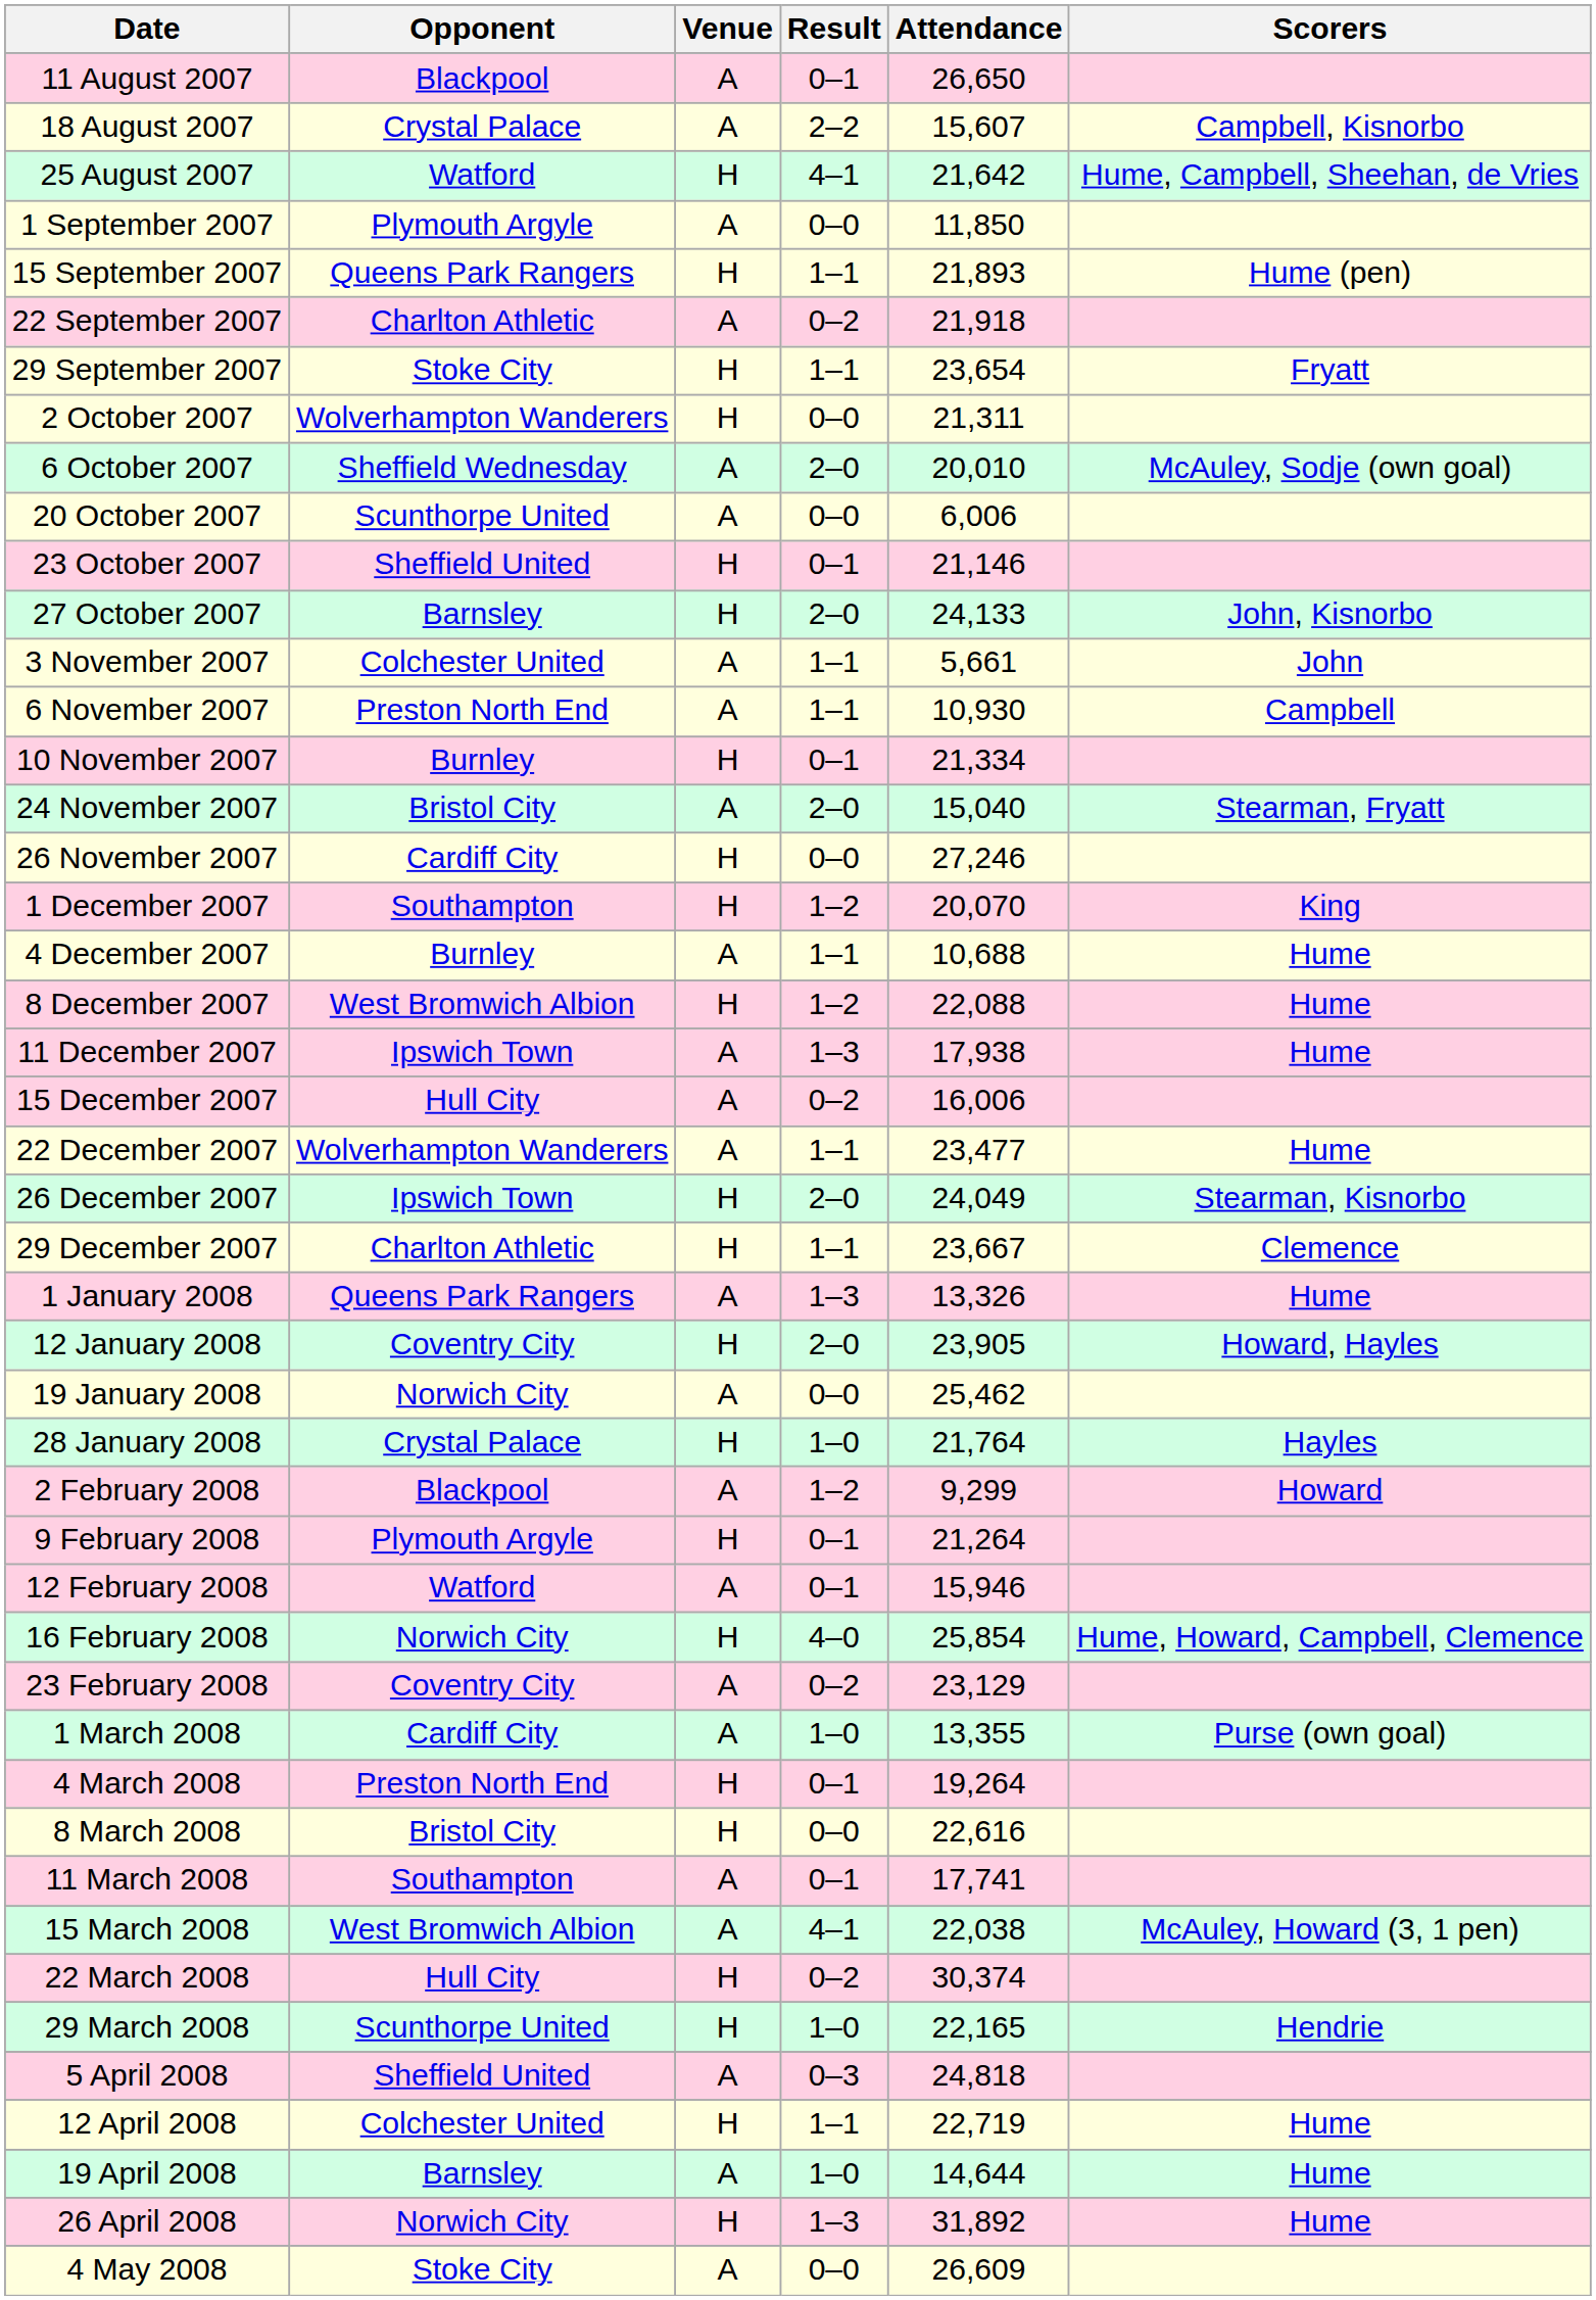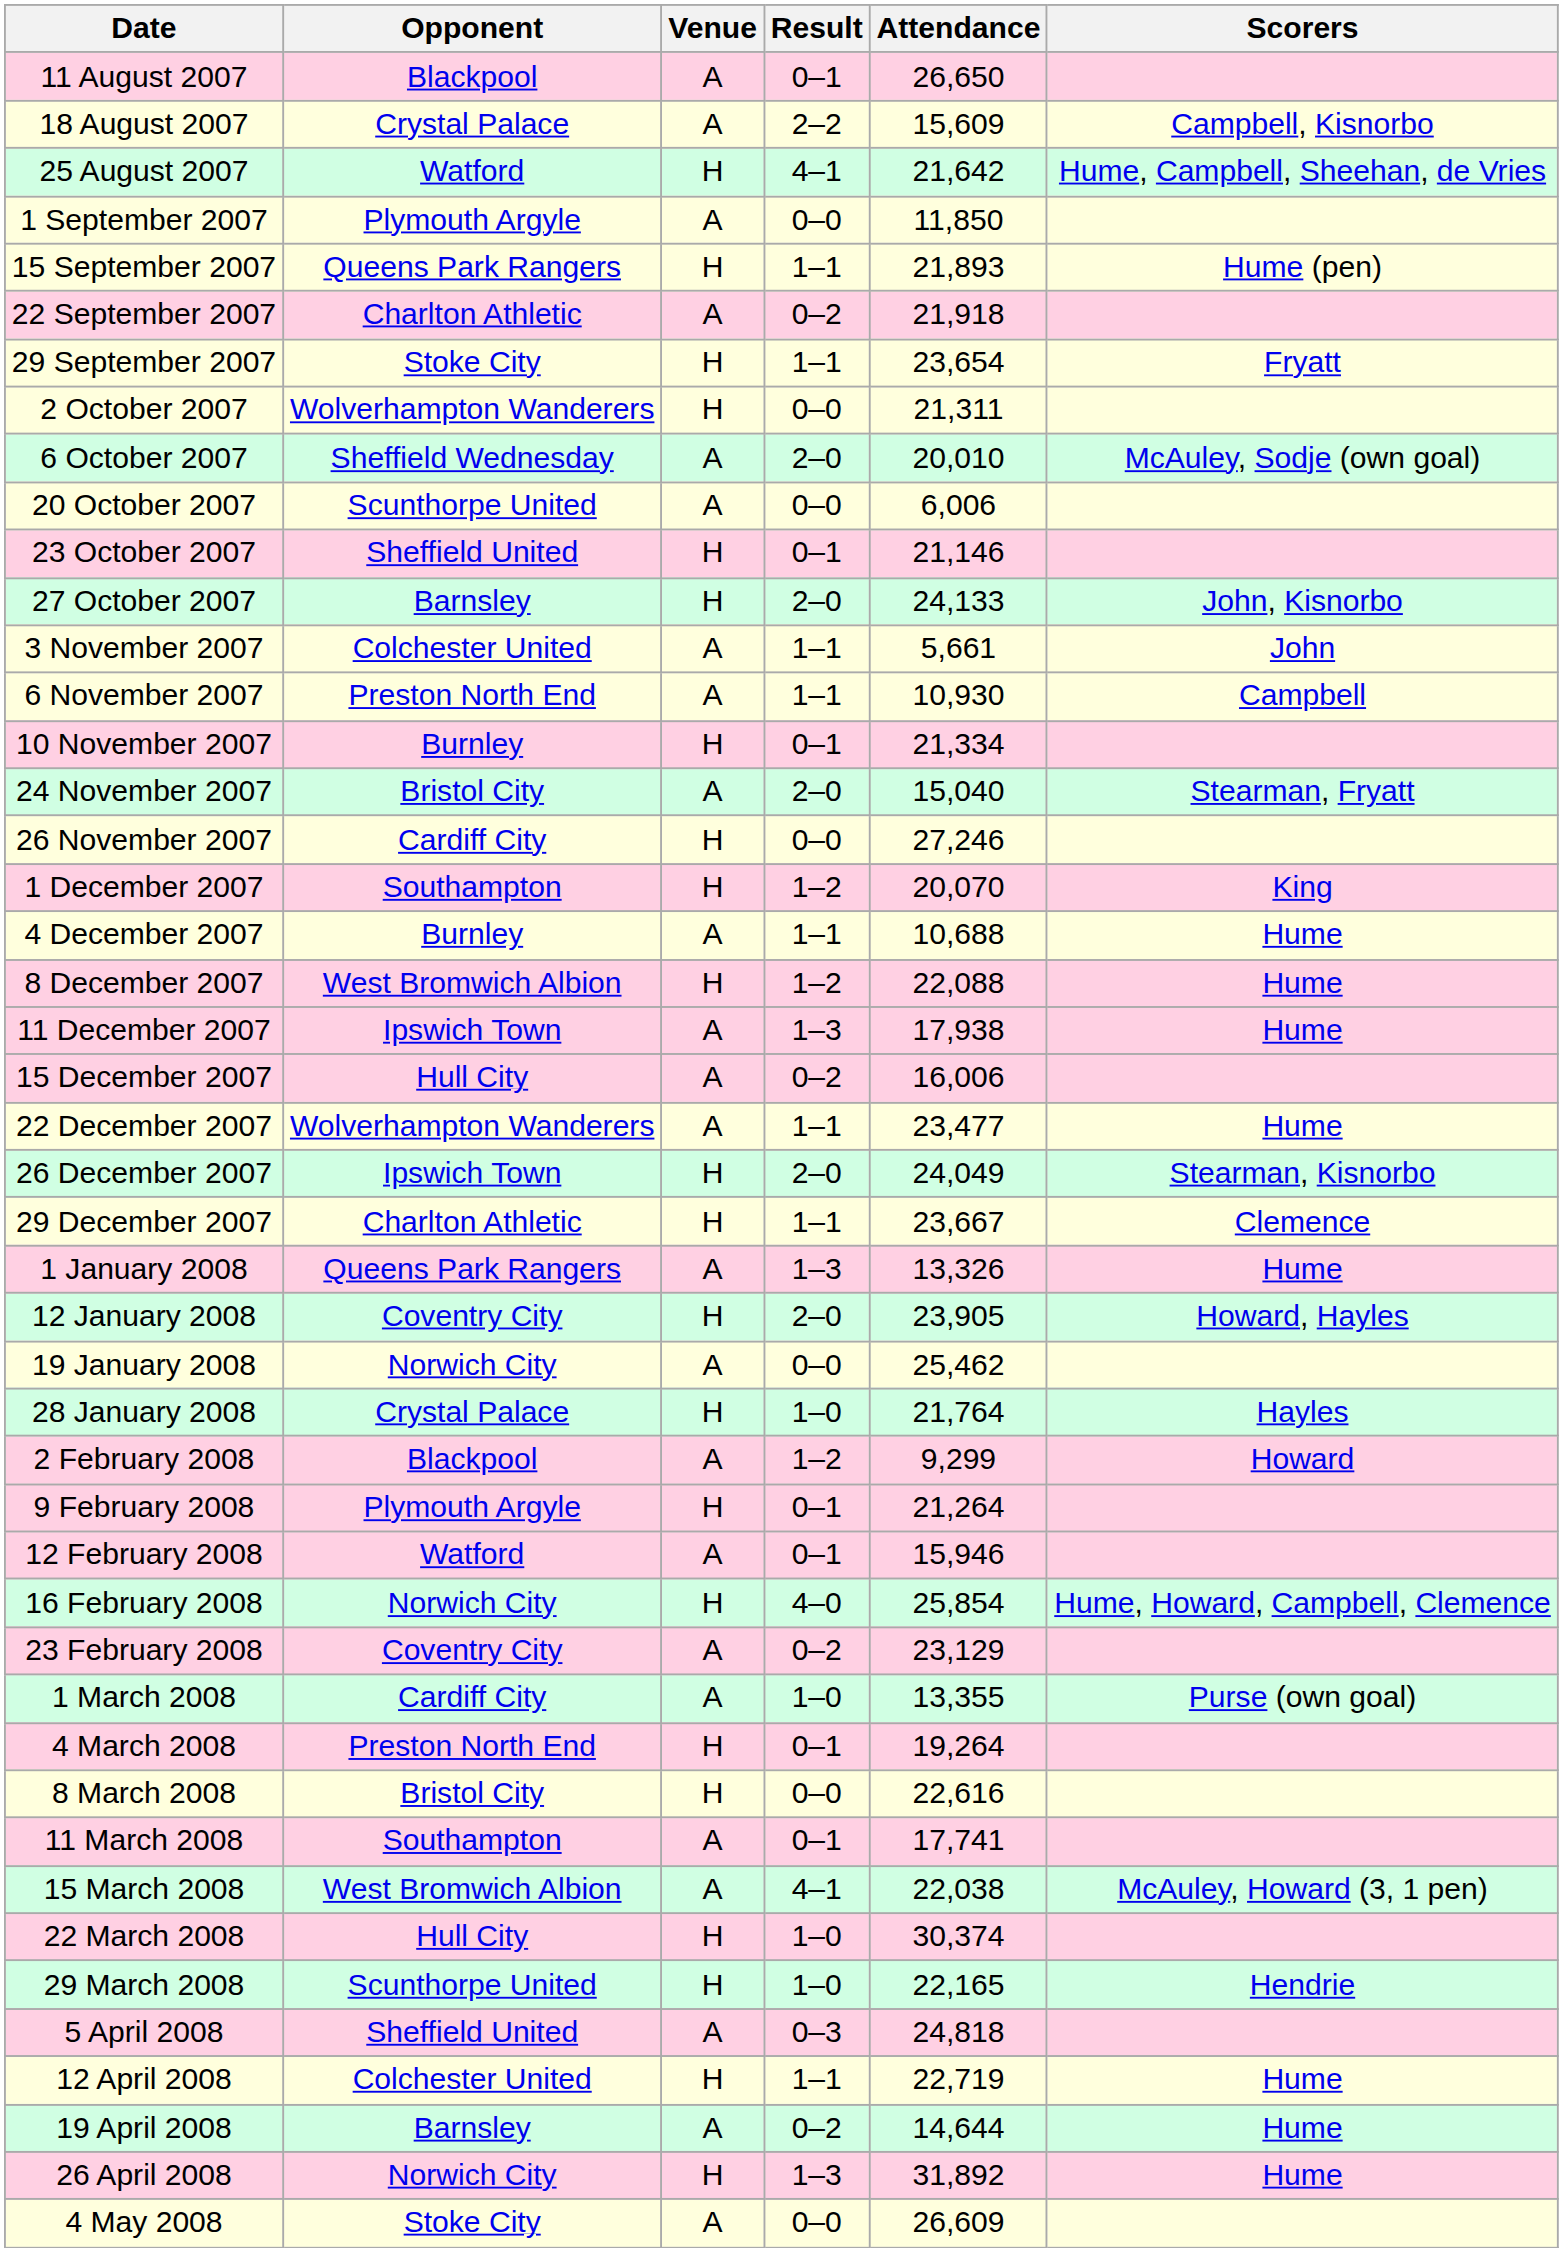18 August 2007 | Attendance: 15,607 -> 15,609
22 March 2008 | Result: 0–2 -> 1–0
19 April 2008 | Result: 1–0 -> 0–2
